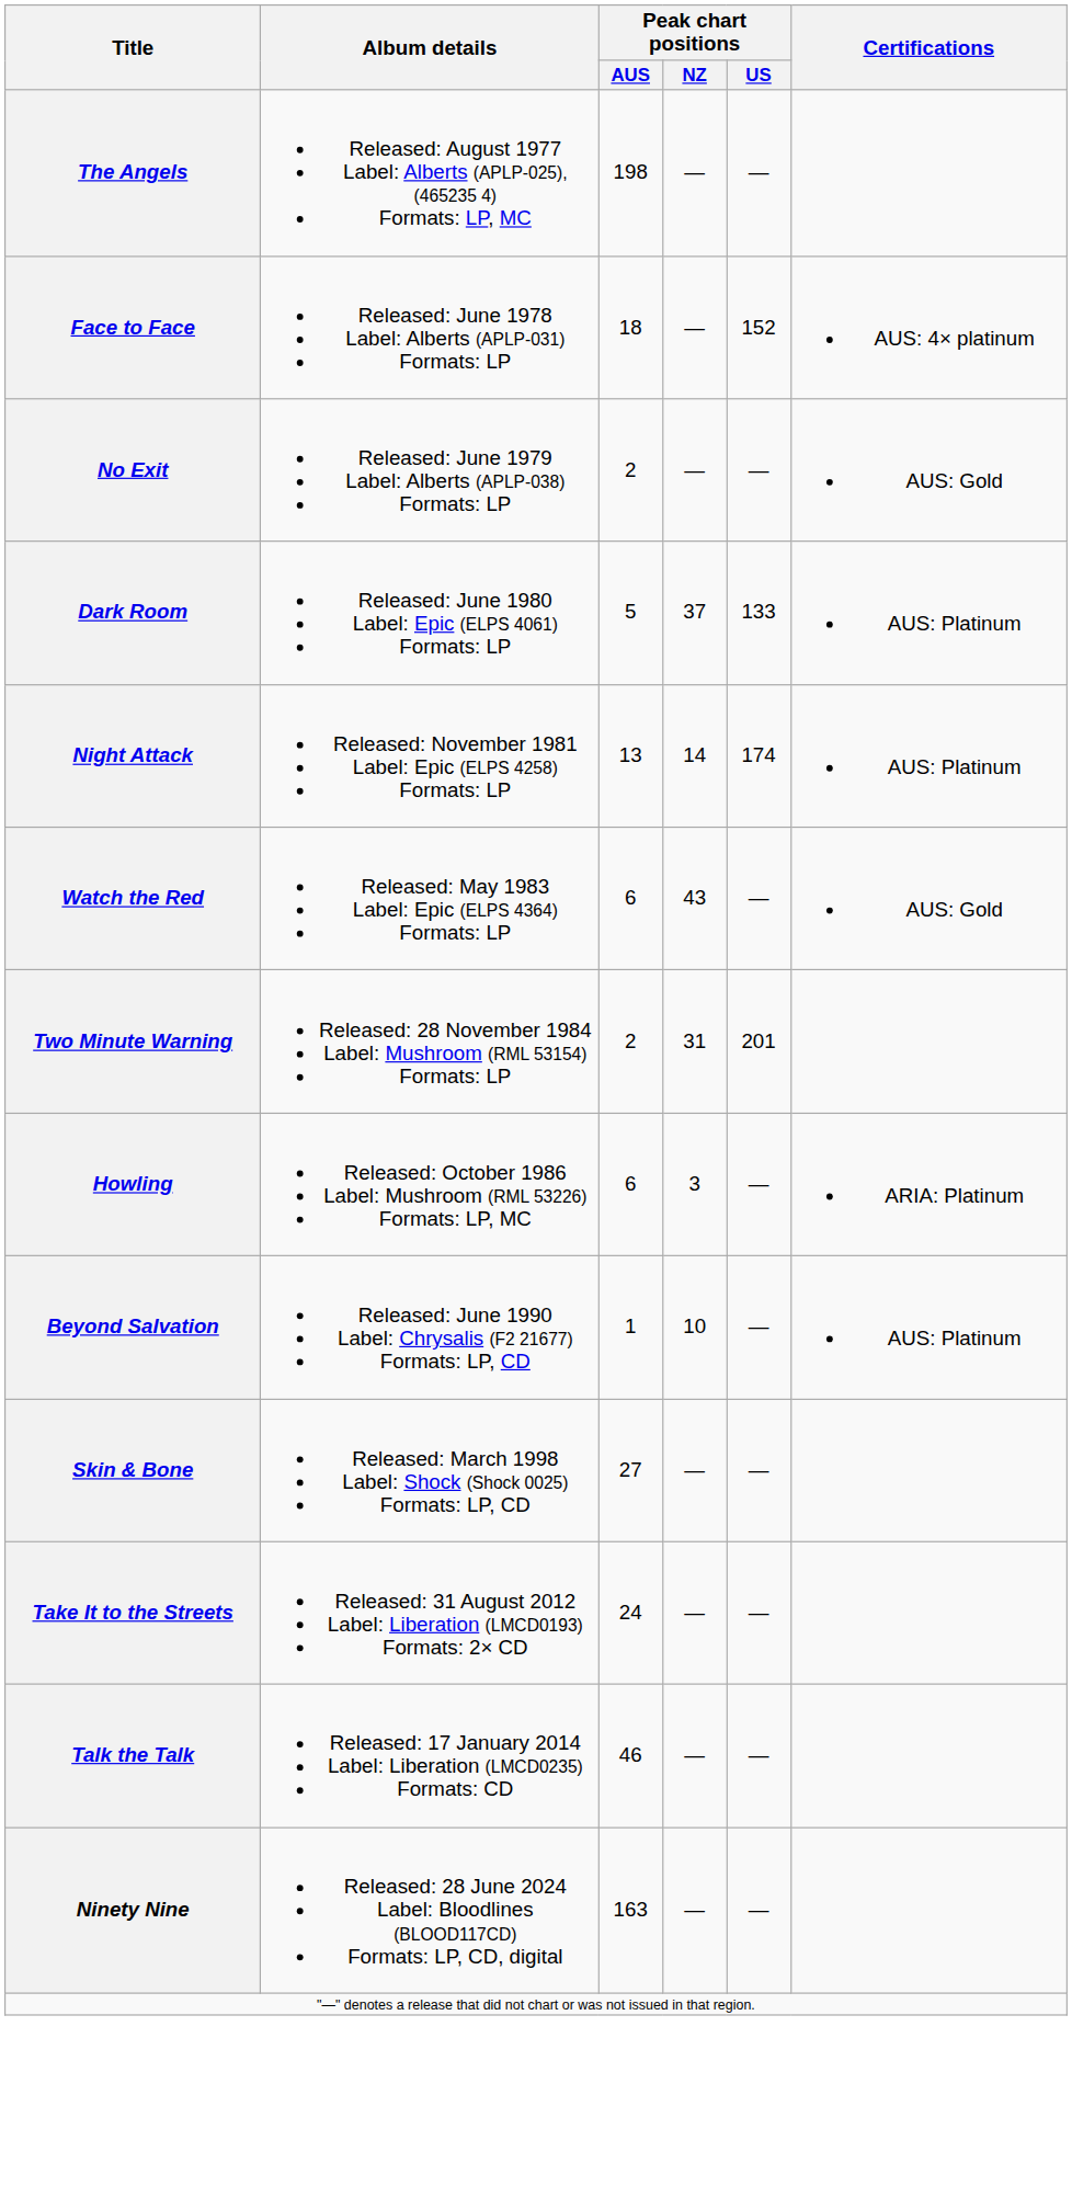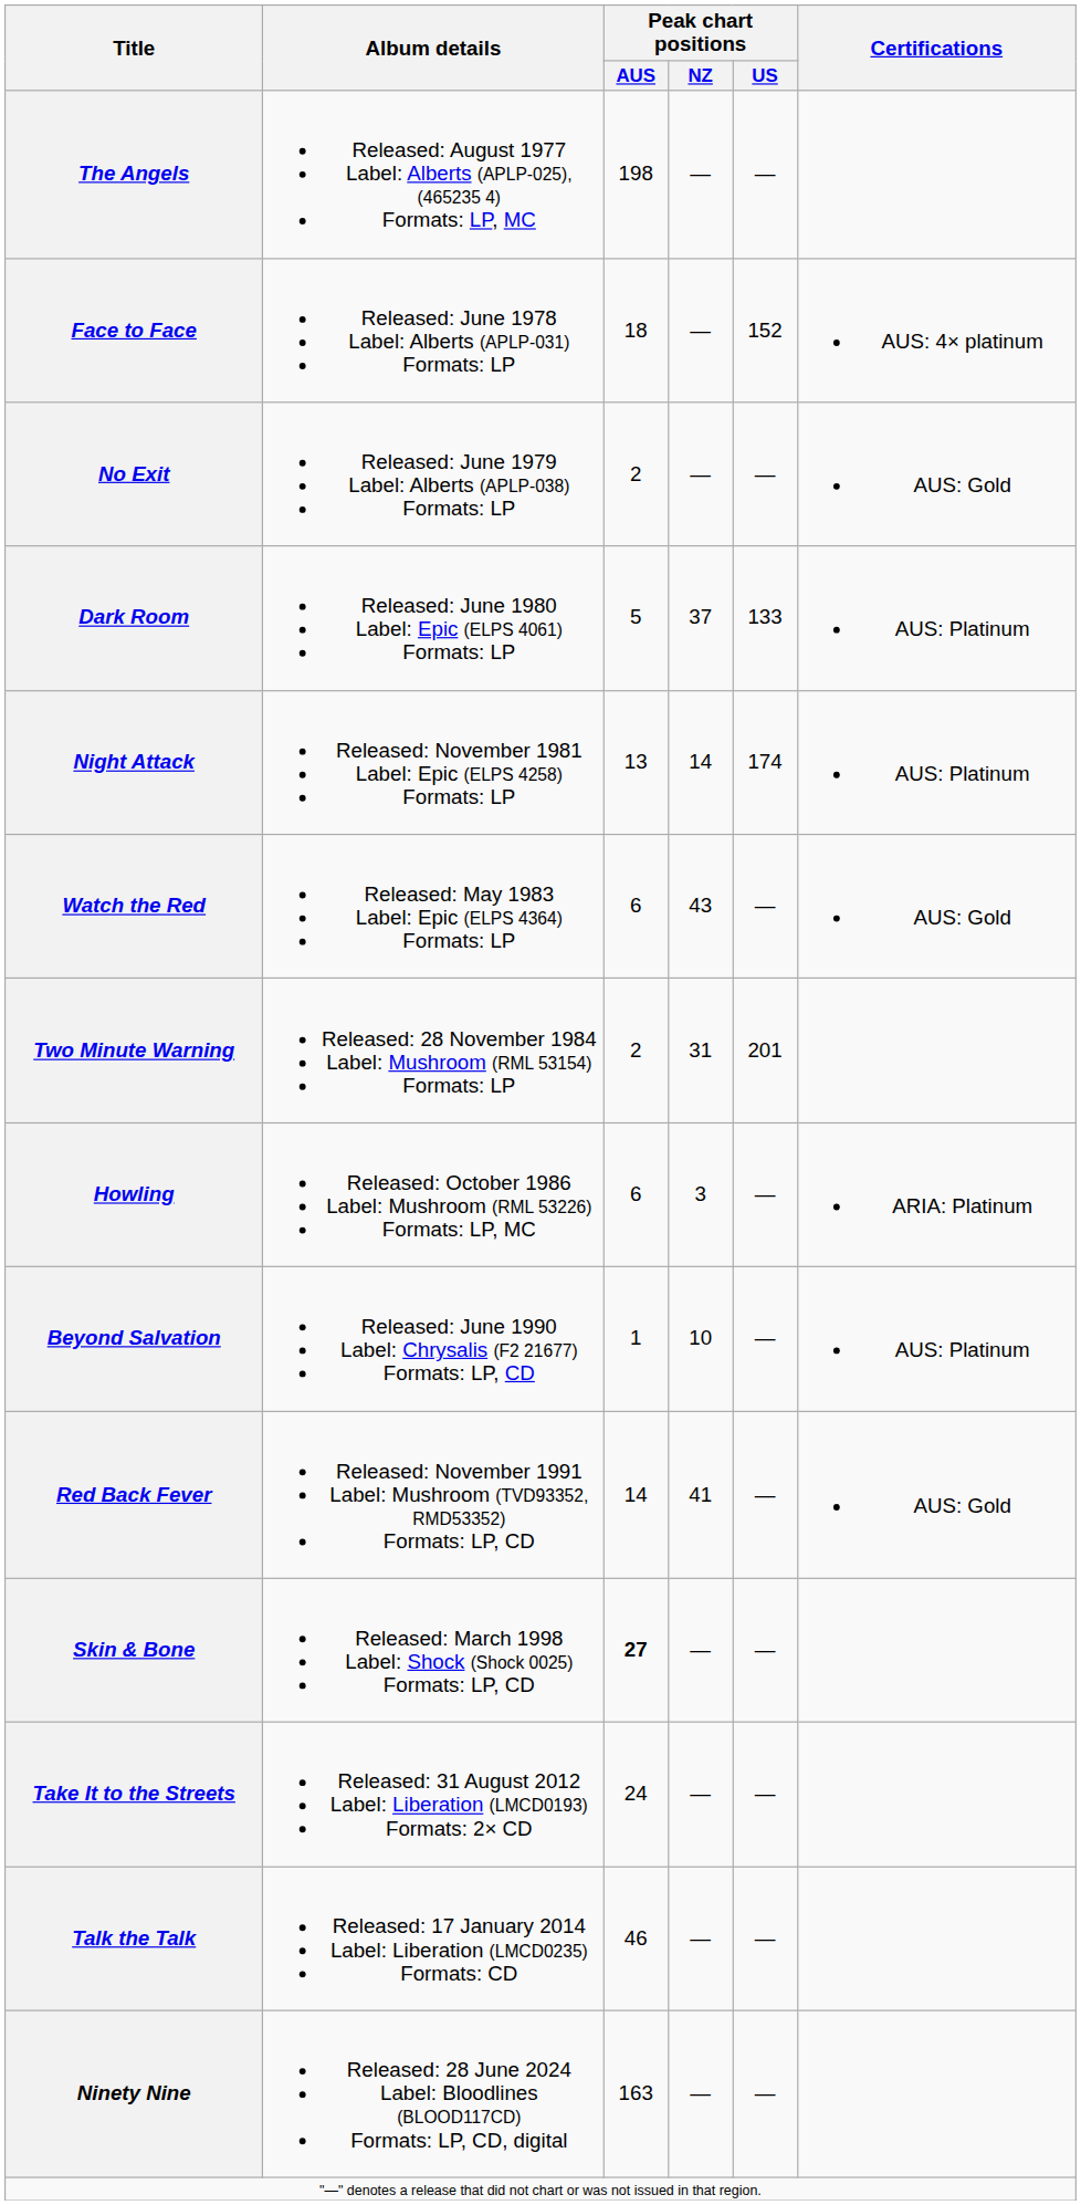+ row: Red Back Fever | Released: November 1991 Label: Mushroom (TVD93352, RMD53352) Formats: LP, CD | 14 | 41 | — | AUS: Gold
Skin & Bone | Peak chart positions / AUS: normal -> bold
